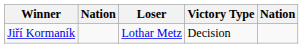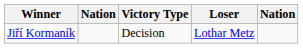columns swapped: Victory Type <-> Loser
